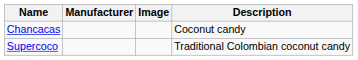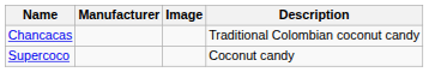Chancacas | Description: Coconut candy -> Traditional Colombian coconut candy
Supercoco | Description: Traditional Colombian coconut candy -> Coconut candy
